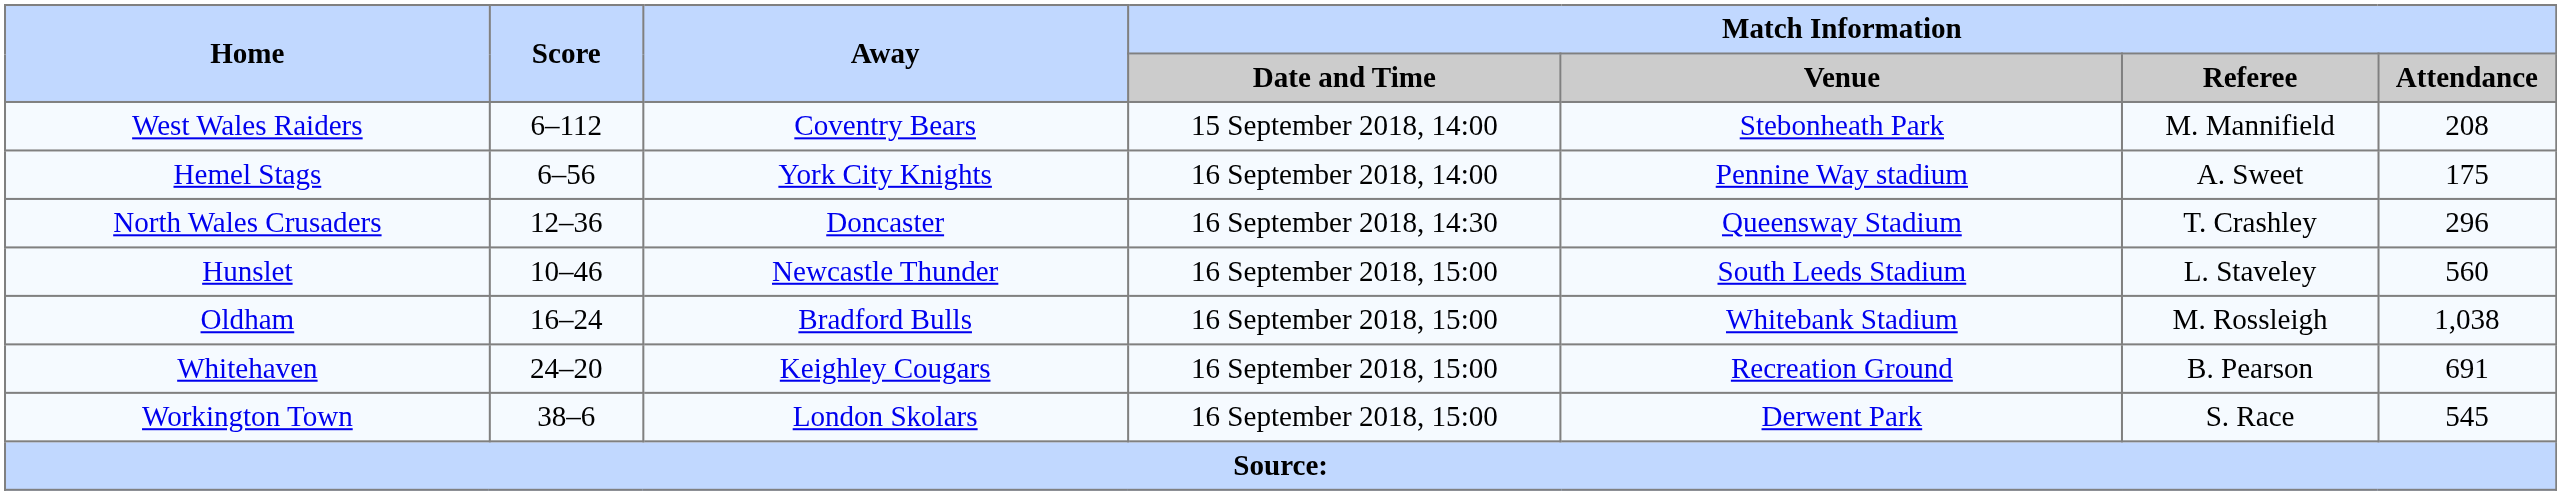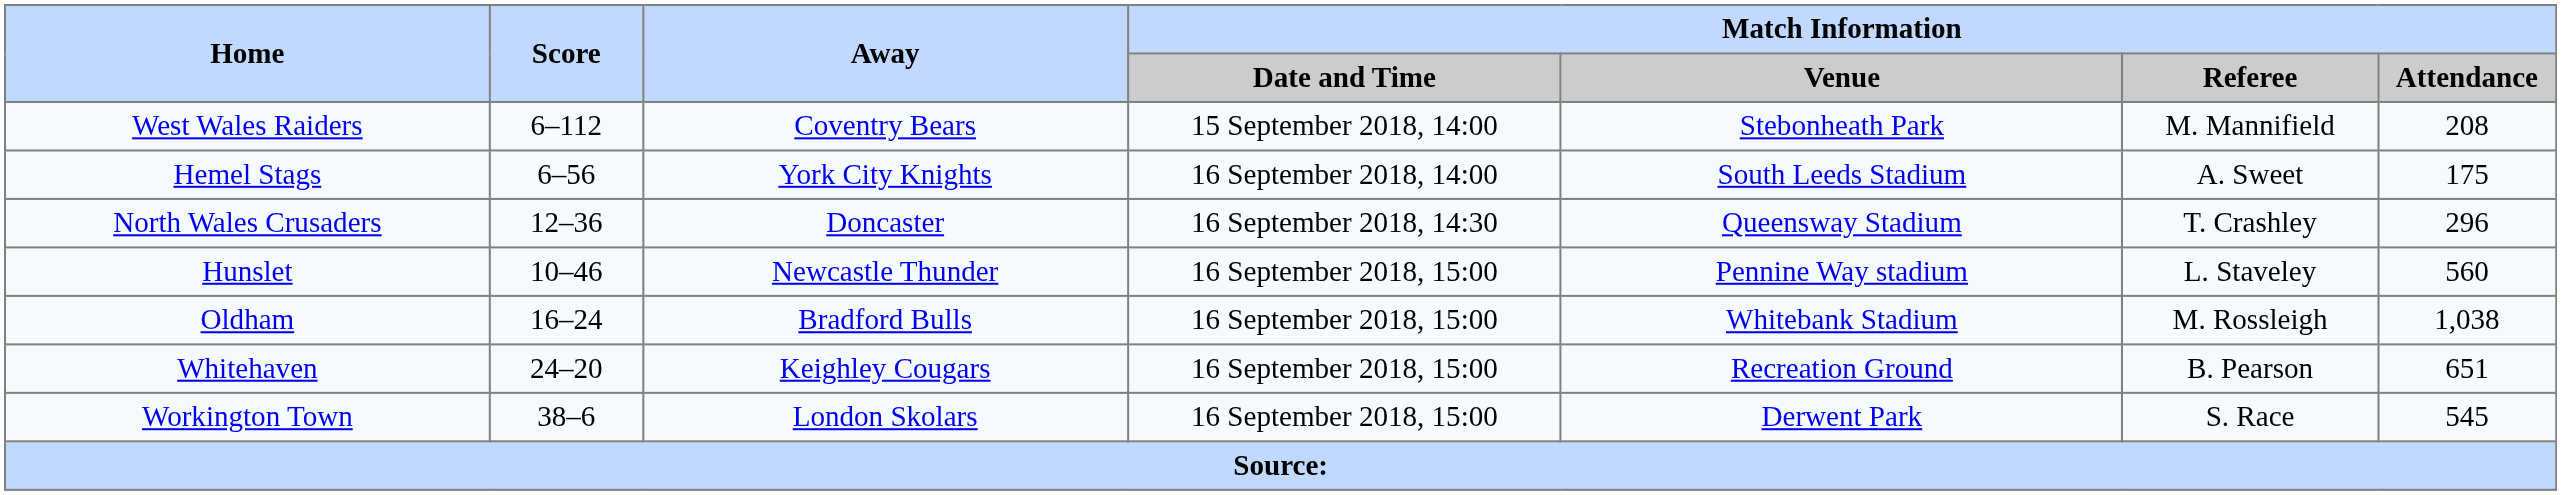Hemel Stags | Match Information / Venue: Pennine Way stadium -> South Leeds Stadium
Hunslet | Match Information / Venue: South Leeds Stadium -> Pennine Way stadium
Whitehaven | Match Information / Attendance: 691 -> 651
